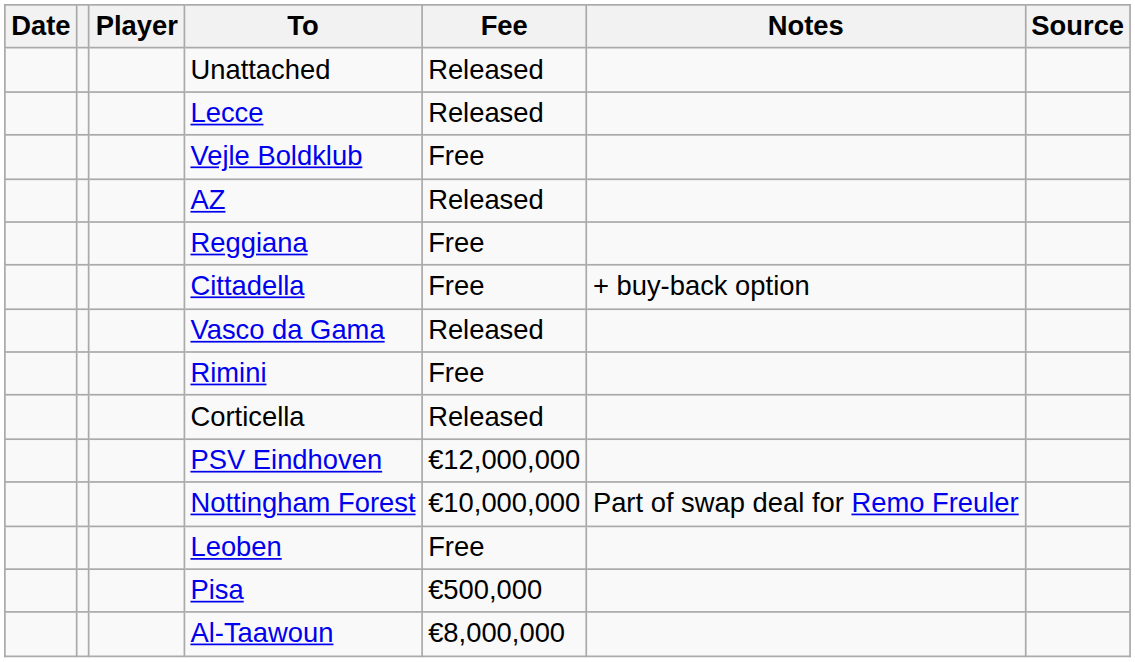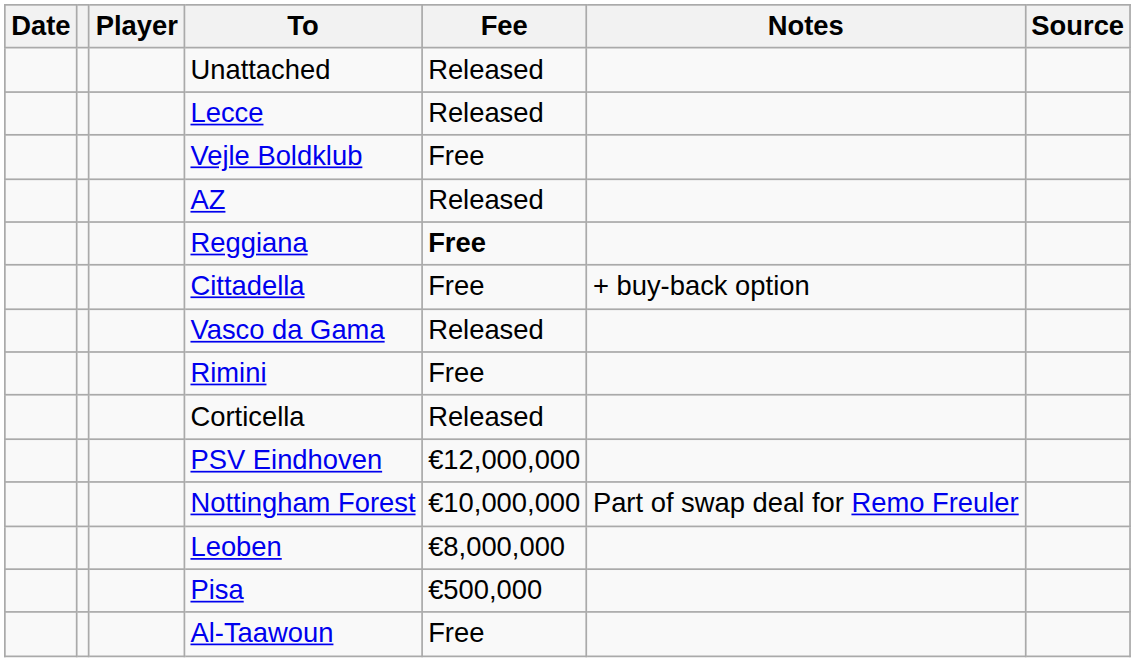Reggiana | Fee: normal -> bold
Leoben | Fee: Free -> €8,000,000
Al-Taawoun | Fee: €8,000,000 -> Free
